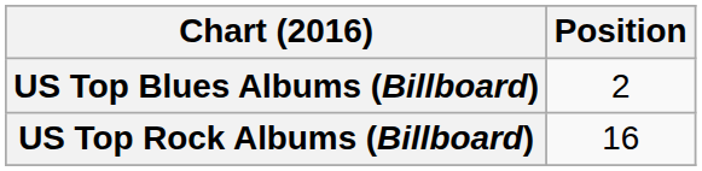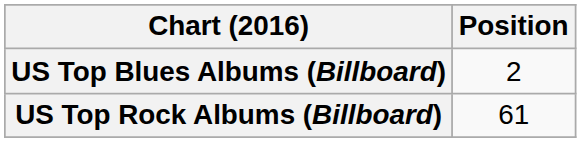US Top Rock Albums (Billboard) | Position: 16 -> 61
